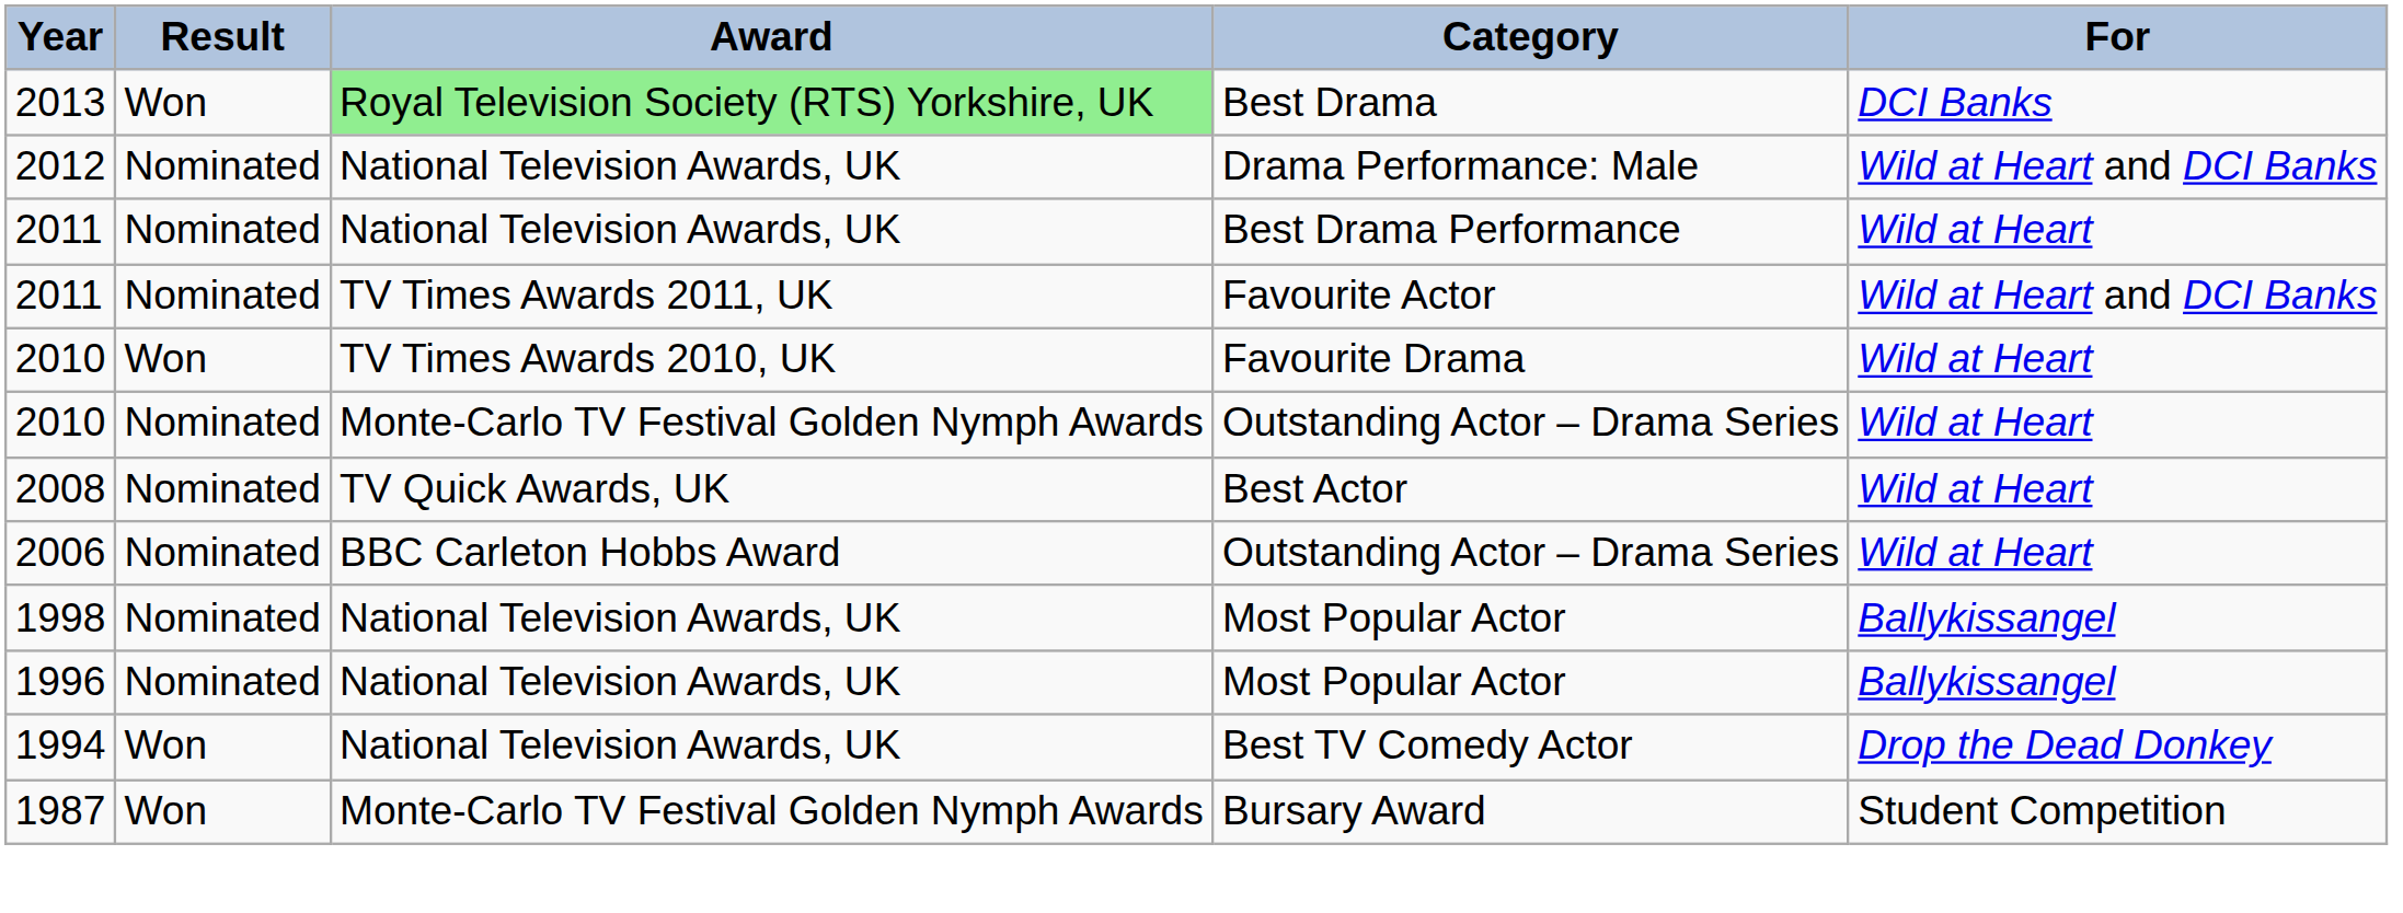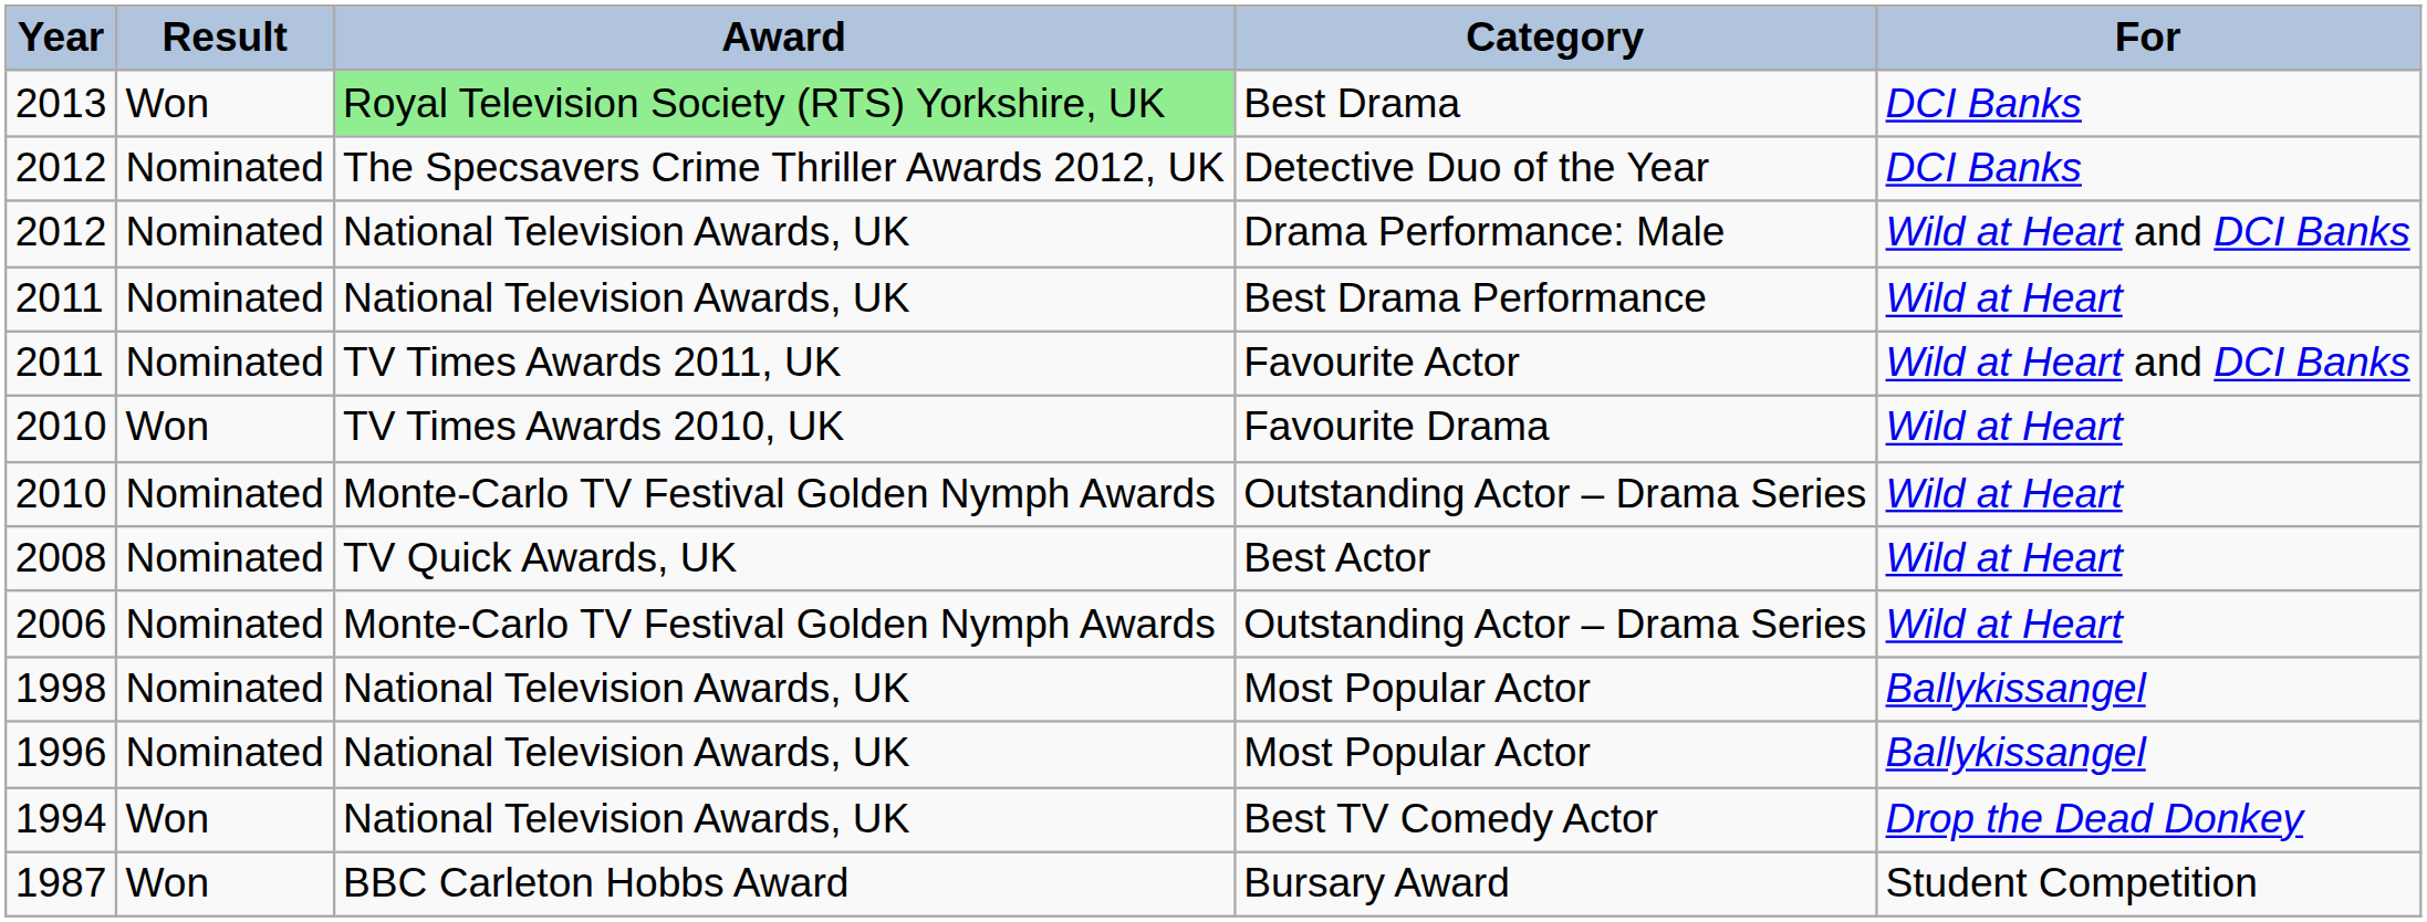+ row: 2012 | Nominated | The Specsavers Crime Thriller Awards 2012, UK | Detective Duo of the Year | DCI Banks
2006 / Outstanding Actor – Drama Series | Award: BBC Carleton Hobbs Award -> Monte-Carlo TV Festival Golden Nymph Awards
Bursary Award | Award: Monte-Carlo TV Festival Golden Nymph Awards -> BBC Carleton Hobbs Award
